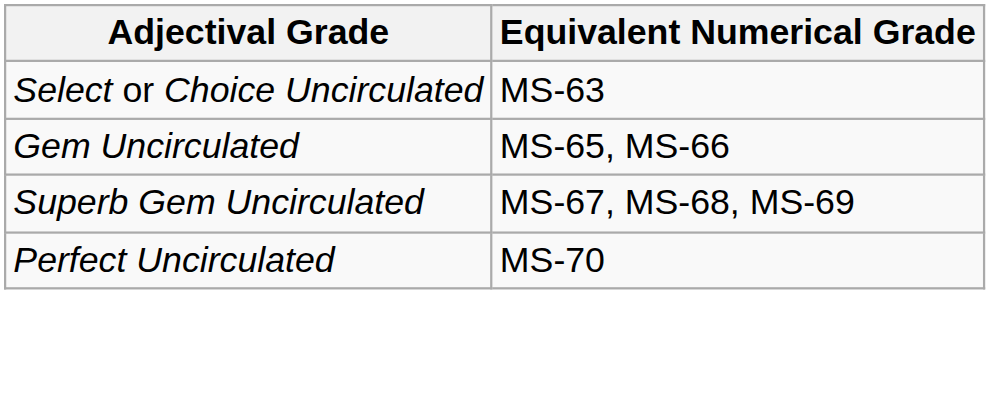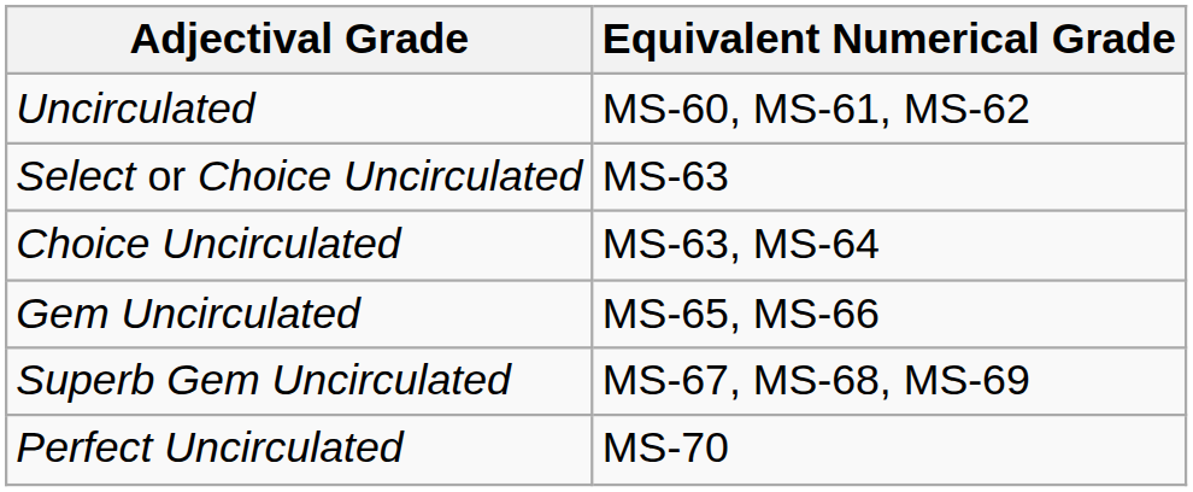+ row: Uncirculated | MS-60, MS-61, MS-62
+ row: Choice Uncirculated | MS-63, MS-64
